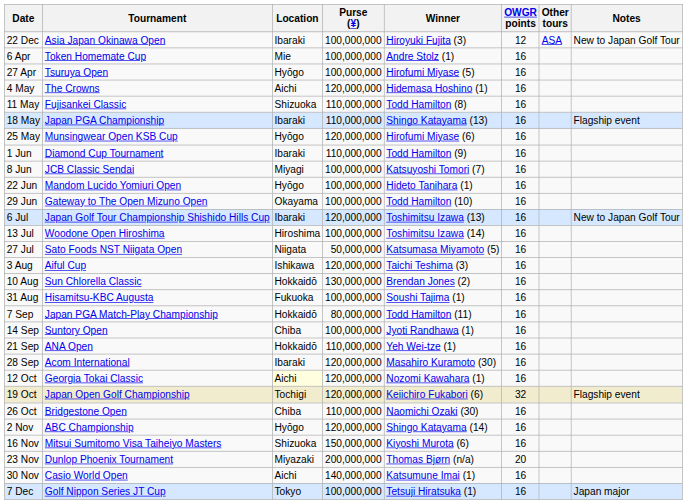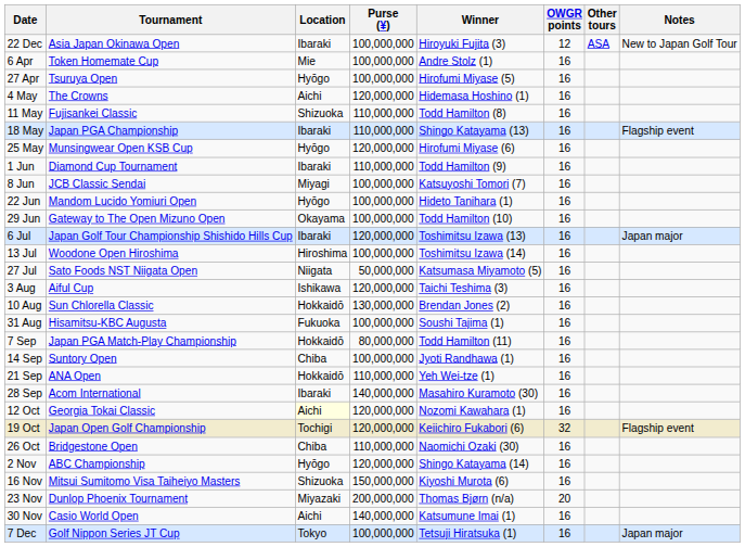6 Jul | Notes: New to Japan Golf Tour -> Japan major
28 Sep | Purse (¥): 120,000,000 -> 140,000,000
